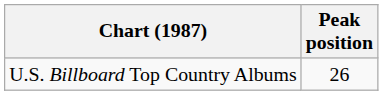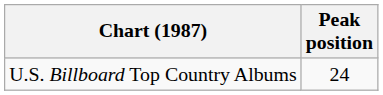U.S. Billboard Top Country Albums | Peak position: 26 -> 24
